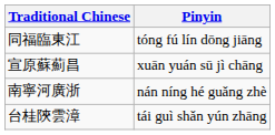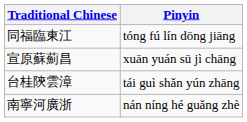rows swapped: 南寧河廣浙 <-> 台桂陝雲漳
